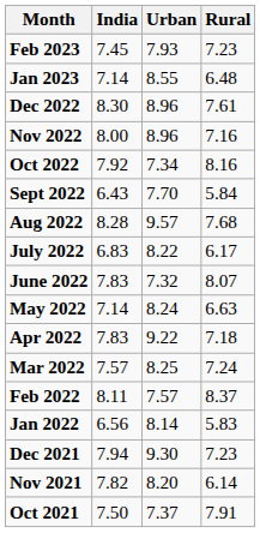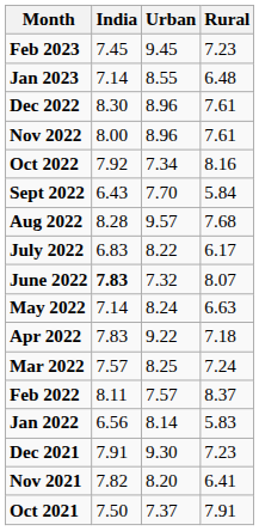Feb 2023 | Urban: 7.93 -> 9.45
Nov 2022 | Rural: 7.16 -> 7.61
June 2022 | India: normal -> bold
Dec 2021 | India: 7.94 -> 7.91
Nov 2021 | Rural: 6.14 -> 6.41
